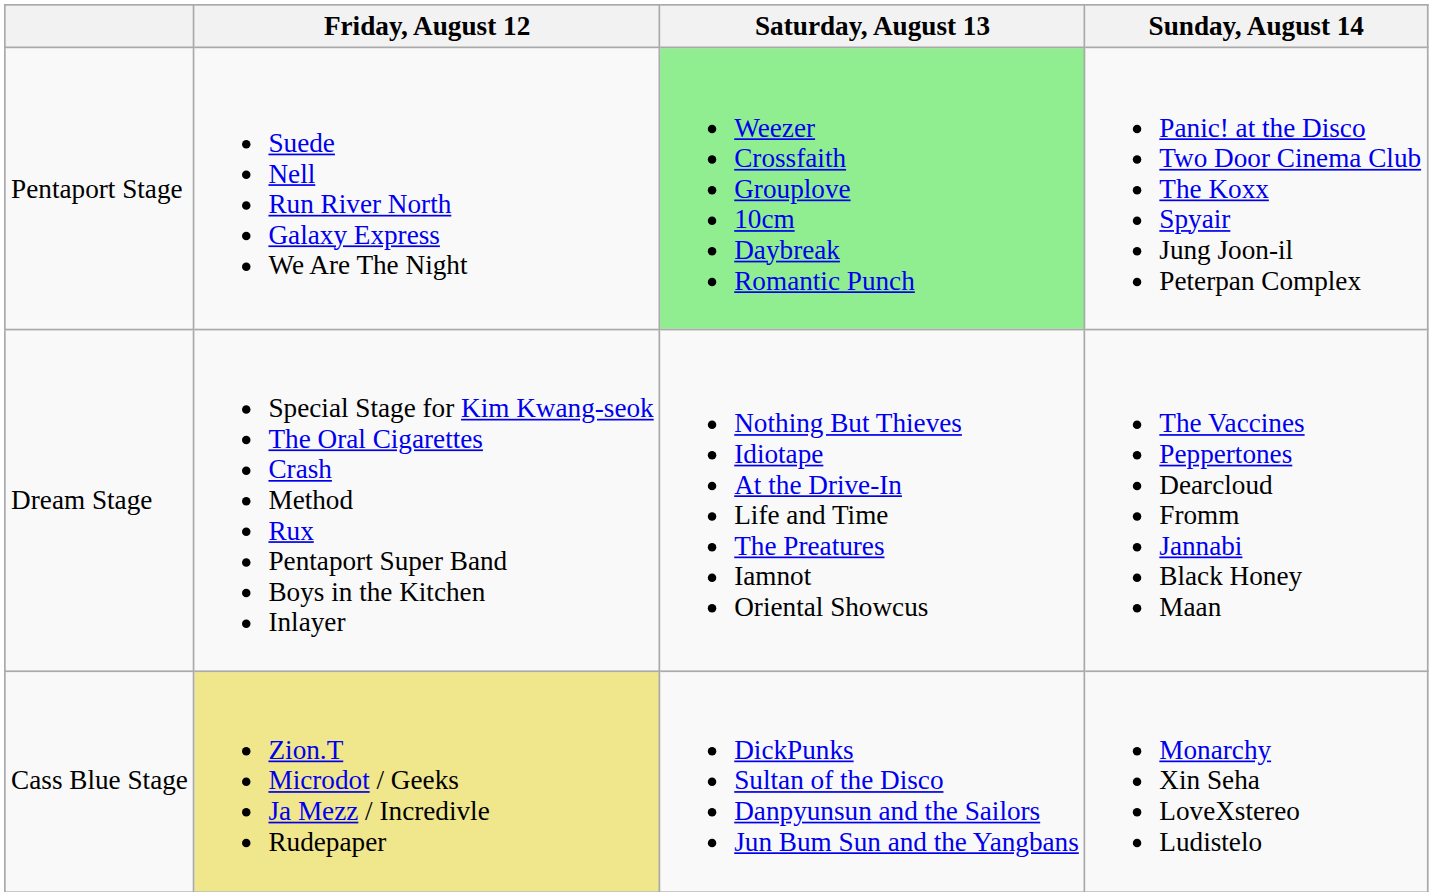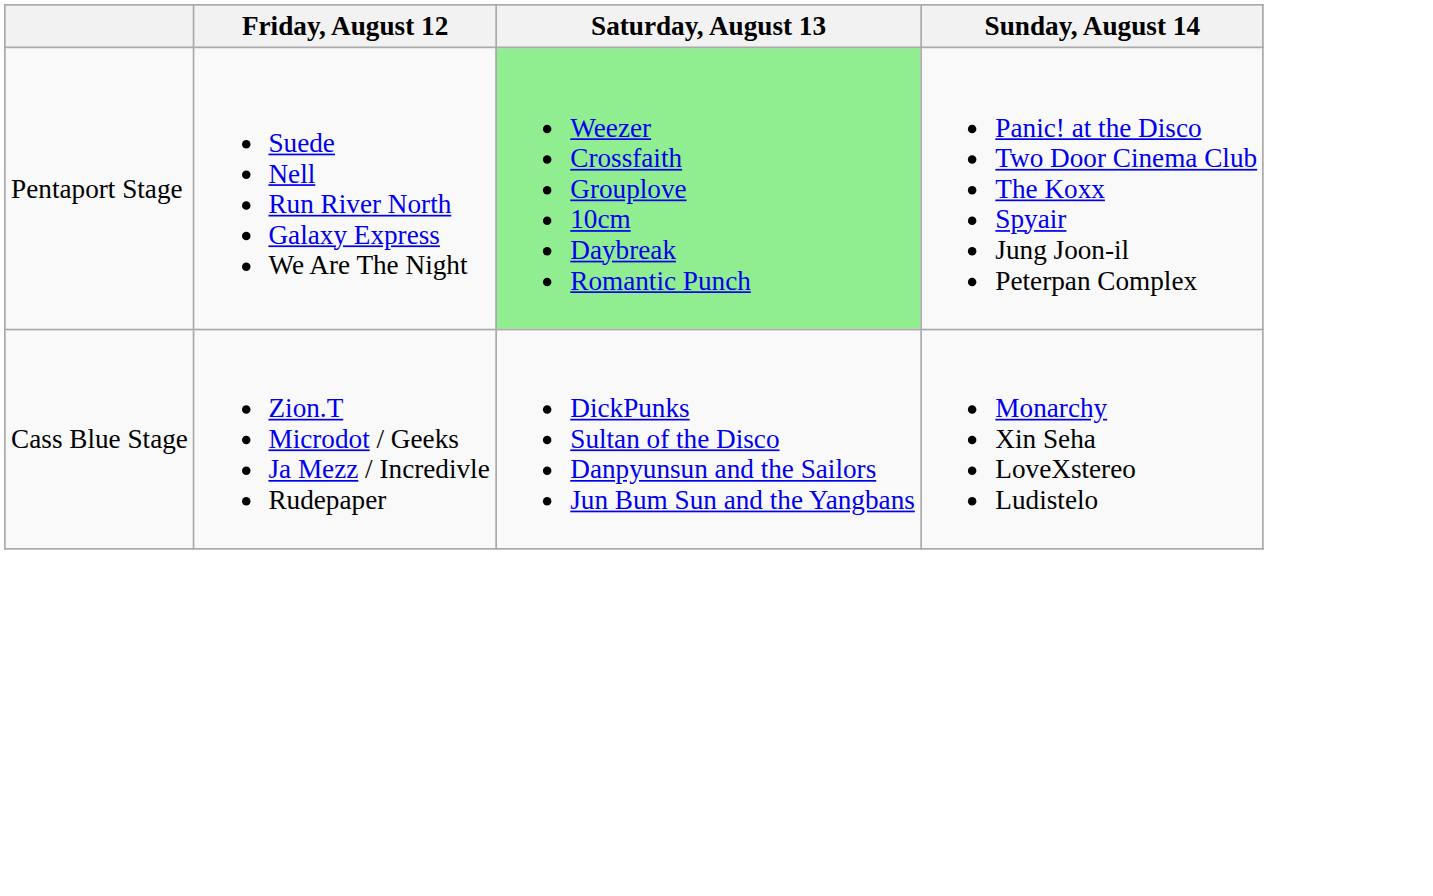- row: Dream Stage | Special Stage for Kim Kwang-seok The Oral Cigarettes Crash Method Rux Pentaport Super Band Boys in the Kitchen Inlayer | Nothing But Thieves Idiotape At the Drive-In Life and Time The Preatures Iamnot Oriental Showcus | The Vaccines Peppertones Dearcloud Fromm Jannabi Black Honey Maan
Cass Blue Stage | Friday, August 12: khaki background -> no background
